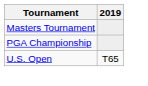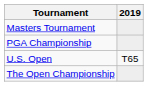+ row: The Open Championship
